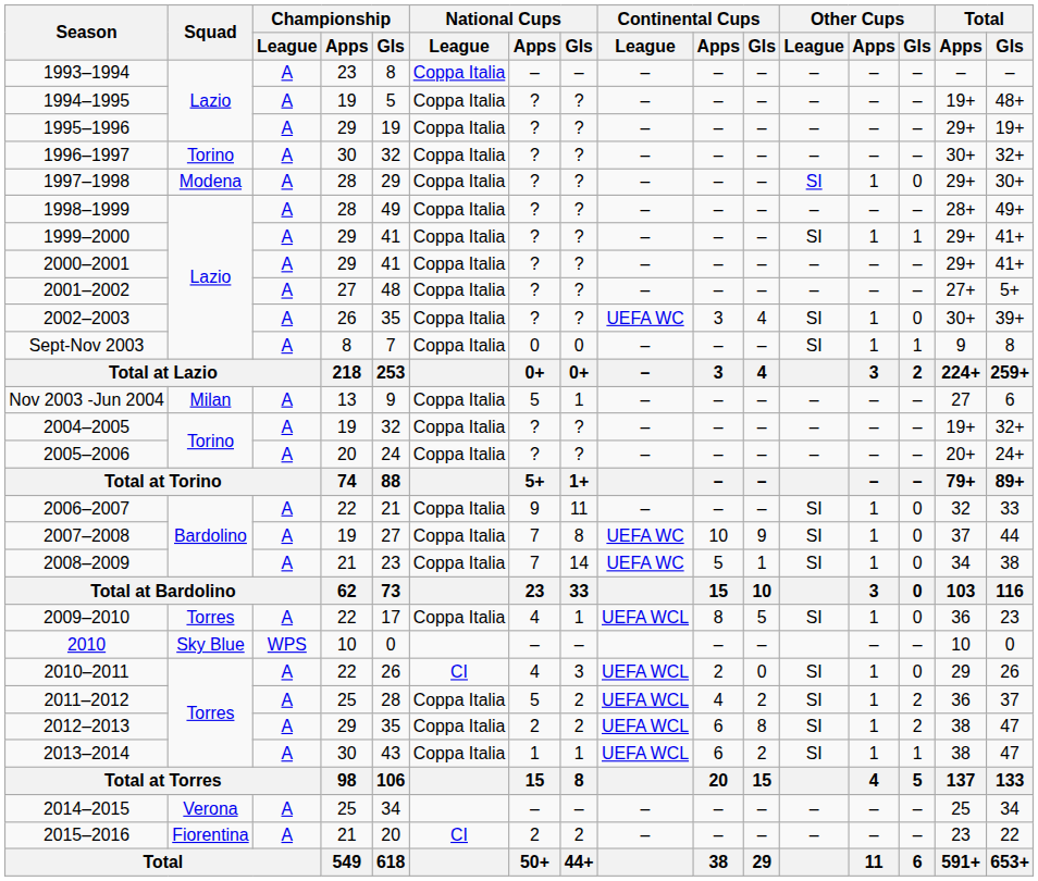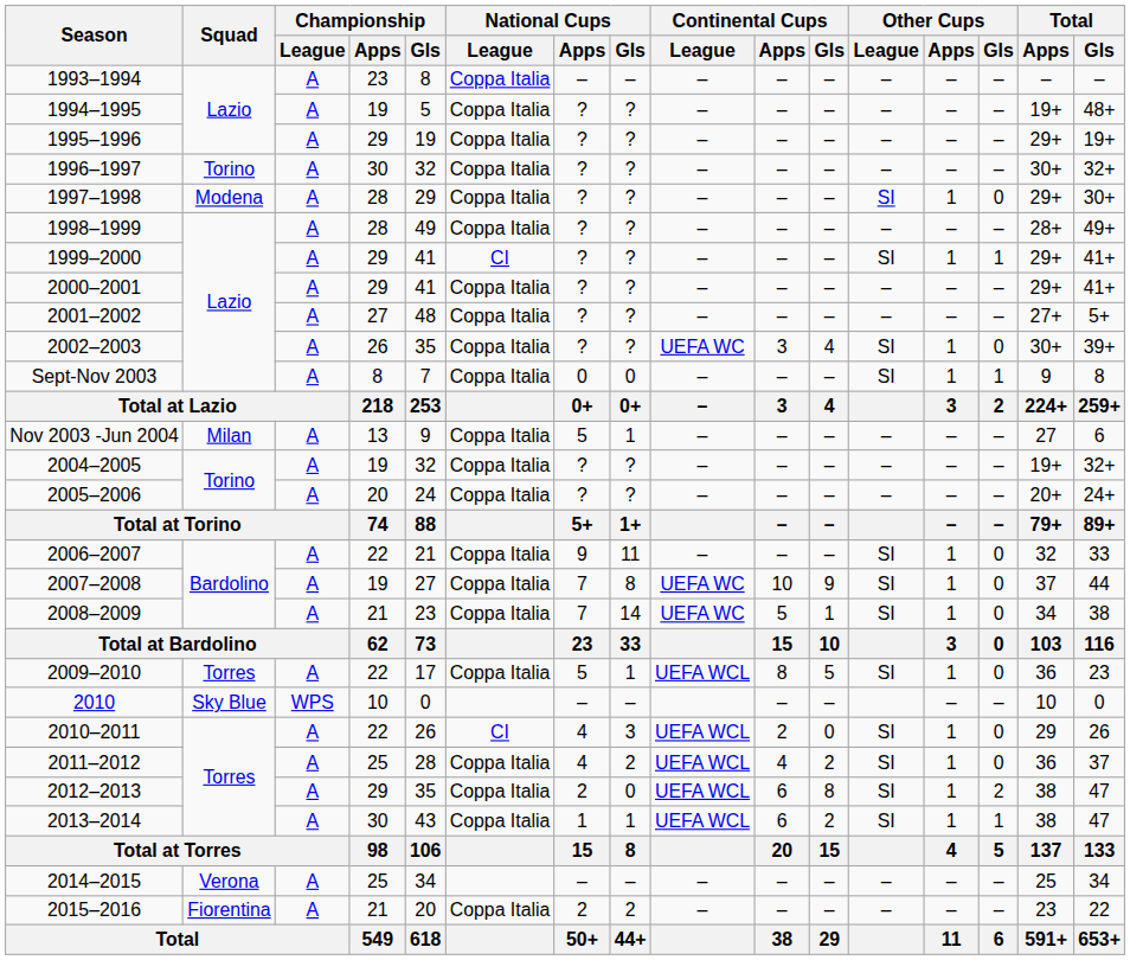1999–2000 | National Cups / League: Coppa Italia -> CI
2009–2010 | National Cups / Apps: 4 -> 5
2011–2012 | National Cups / Apps: 5 -> 4
2011–2012 | Other Cups / Gls: 2 -> 0
2012–2013 | National Cups / Gls: 2 -> 0
2015–2016 | National Cups / League: CI -> Coppa Italia
